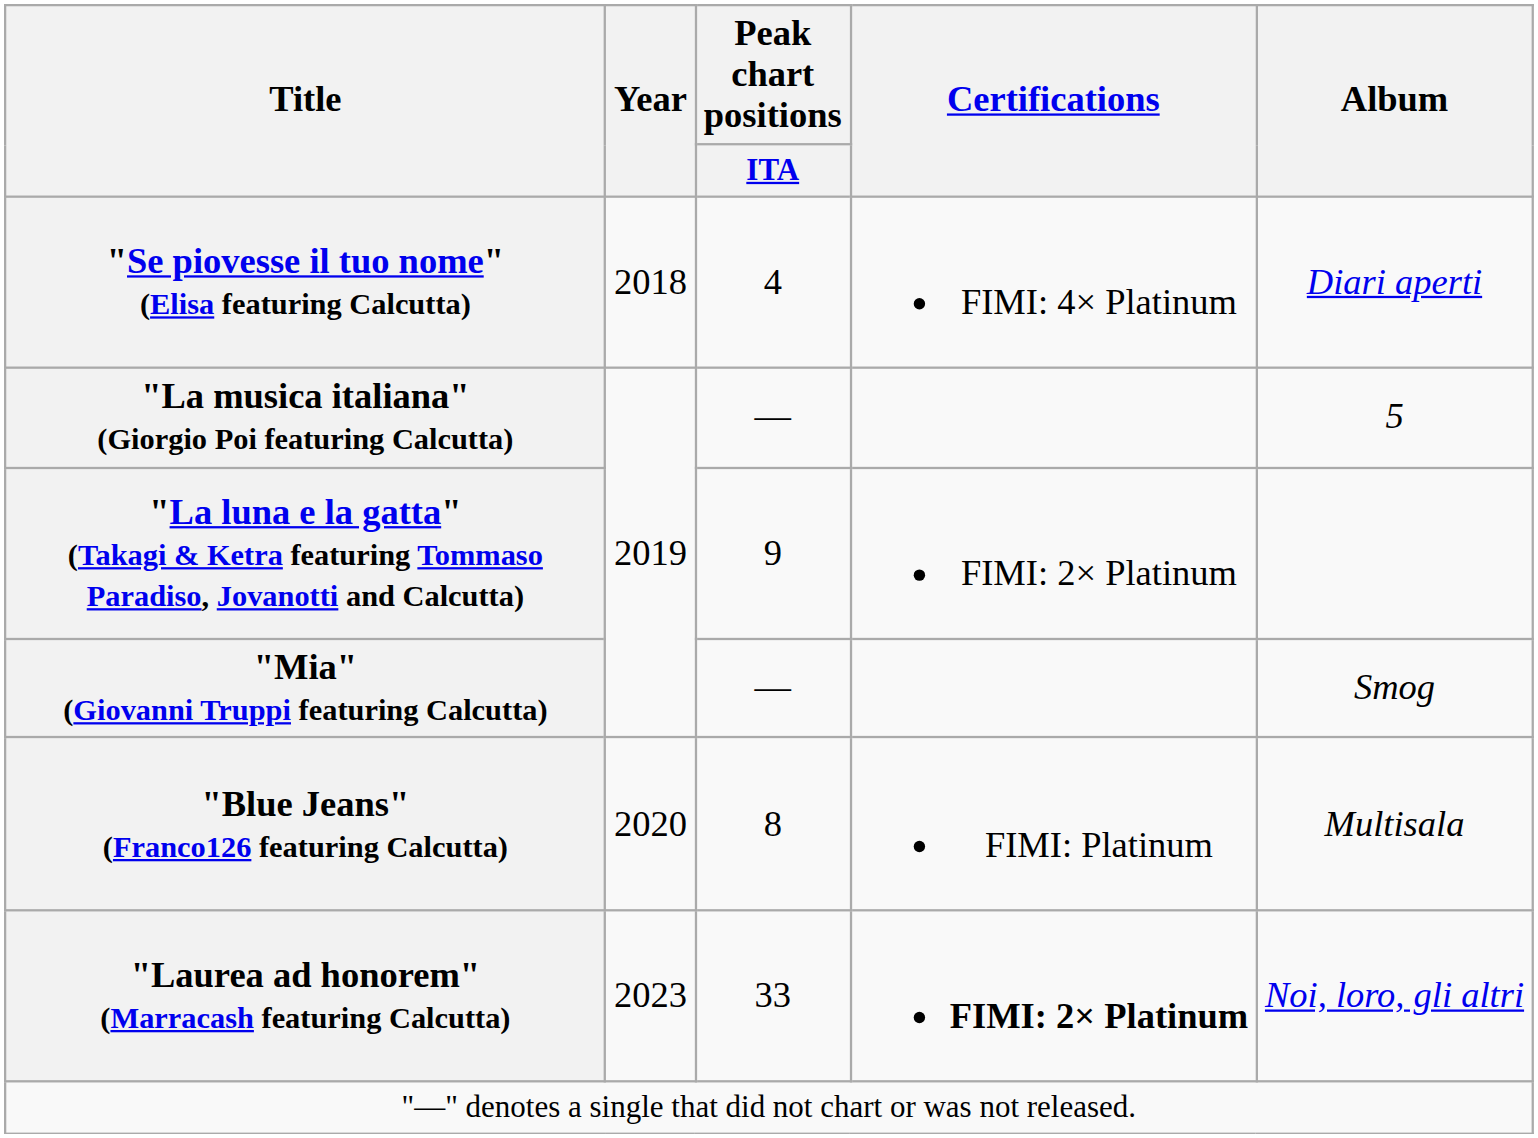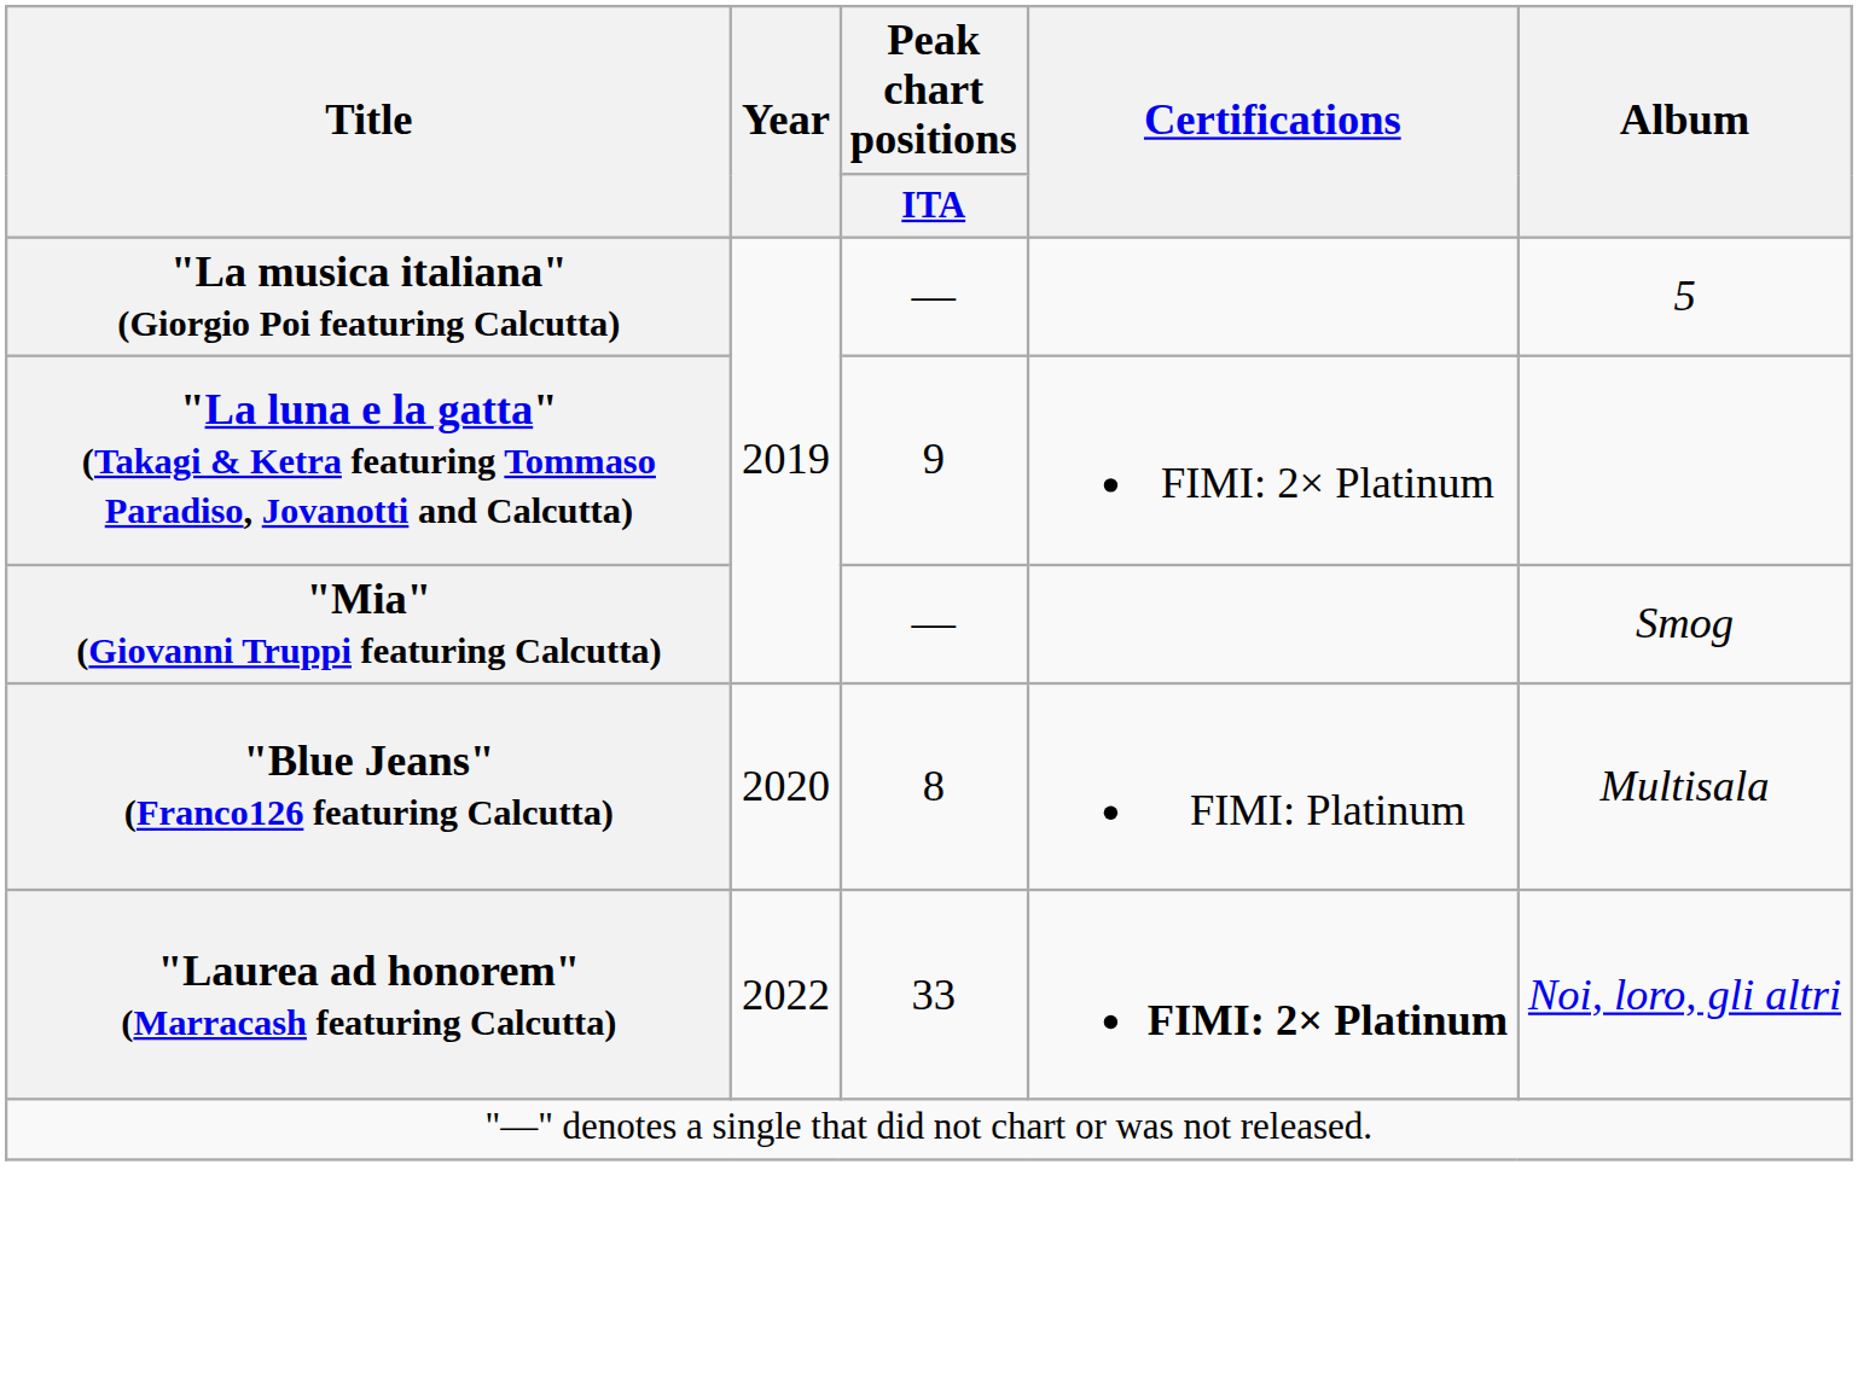- row: "Se piovesse il tuo nome" (Elisa featuring Calcutta) | 2018 | 4 | FIMI: 4× Platinum | Diari aperti
"Laurea ad honorem" (Marracash featuring Calcutta) | Year: 2023 -> 2022
